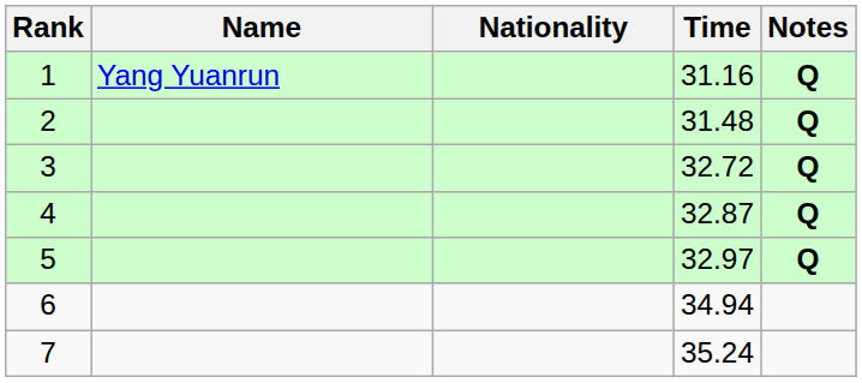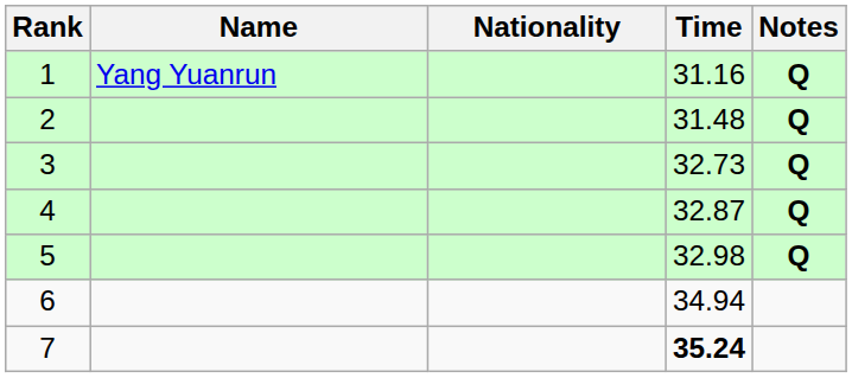3 | Time: 32.72 -> 32.73
5 | Time: 32.97 -> 32.98
7 | Time: normal -> bold
